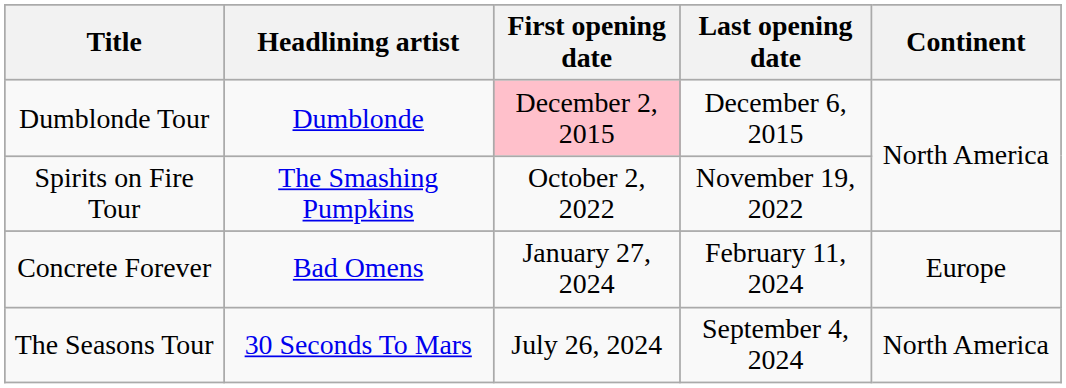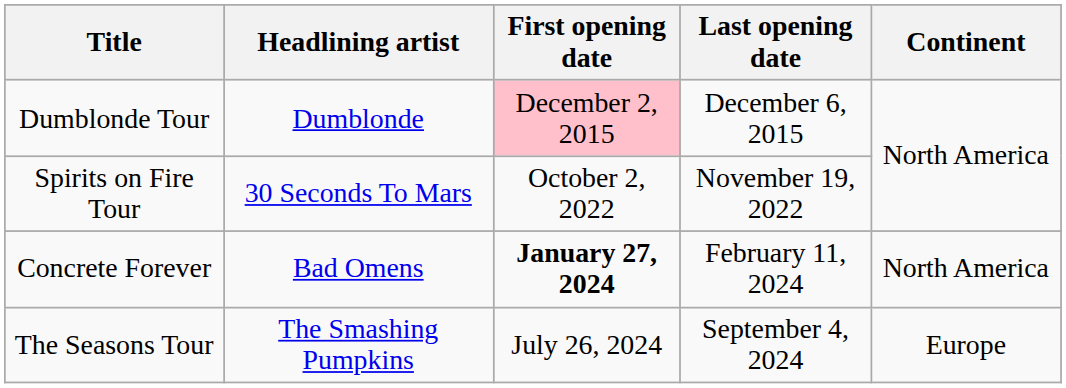Spirits on Fire Tour | Headlining artist: The Smashing Pumpkins -> 30 Seconds To Mars
Concrete Forever | First opening date: normal -> bold
Concrete Forever | Continent: Europe -> North America
The Seasons Tour | Headlining artist: 30 Seconds To Mars -> The Smashing Pumpkins
The Seasons Tour | Continent: North America -> Europe
